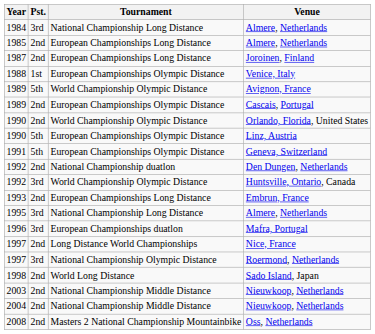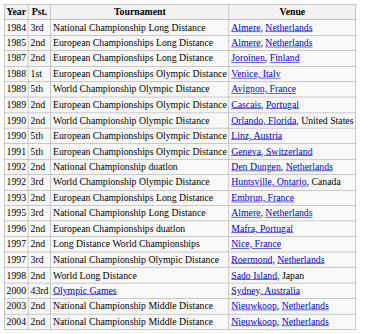Mafra, Portugal | Pst.: 3rd -> 2nd
+ row: 2000 | 43rd | Olympic Games | Sydney, Australia
- row: 2008 | 2nd | Masters 2 National Championship Mountainbike | Oss, Netherlands
